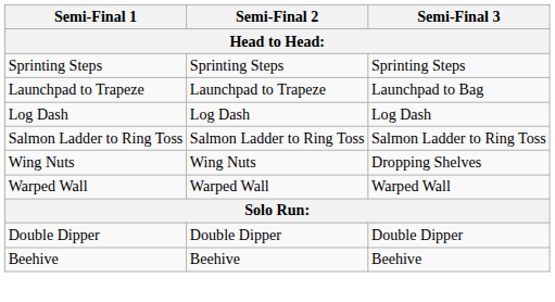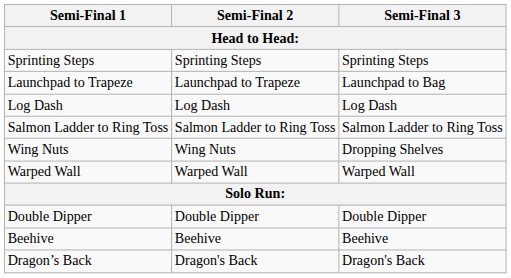+ row: Dragon’s Back | Dragon's Back | Dragon's Back
